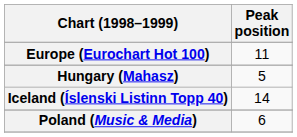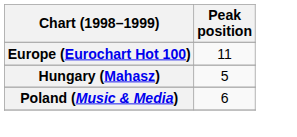- row: Iceland (Íslenski Listinn Topp 40) | 14
